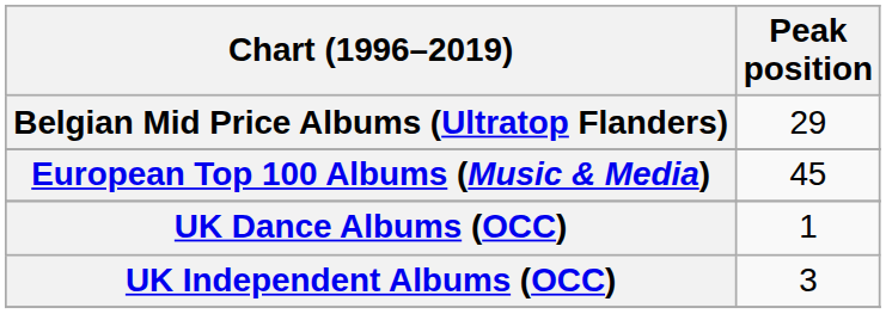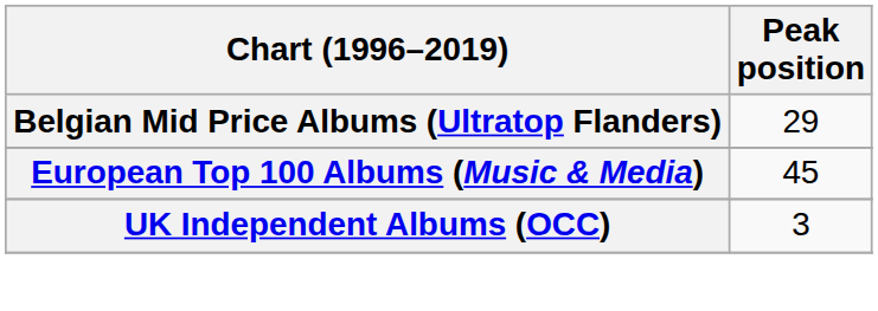- row: UK Dance Albums (OCC) | 1
